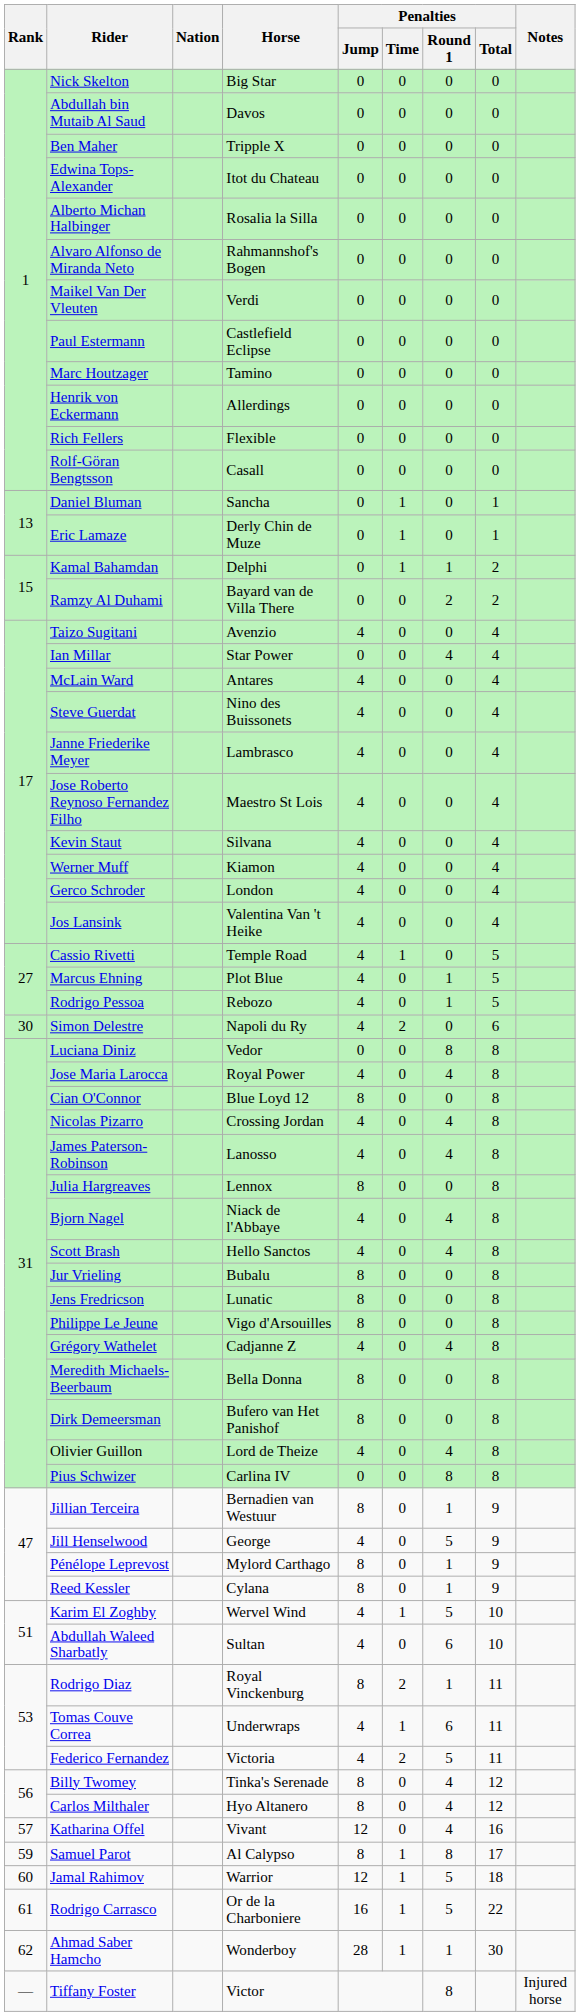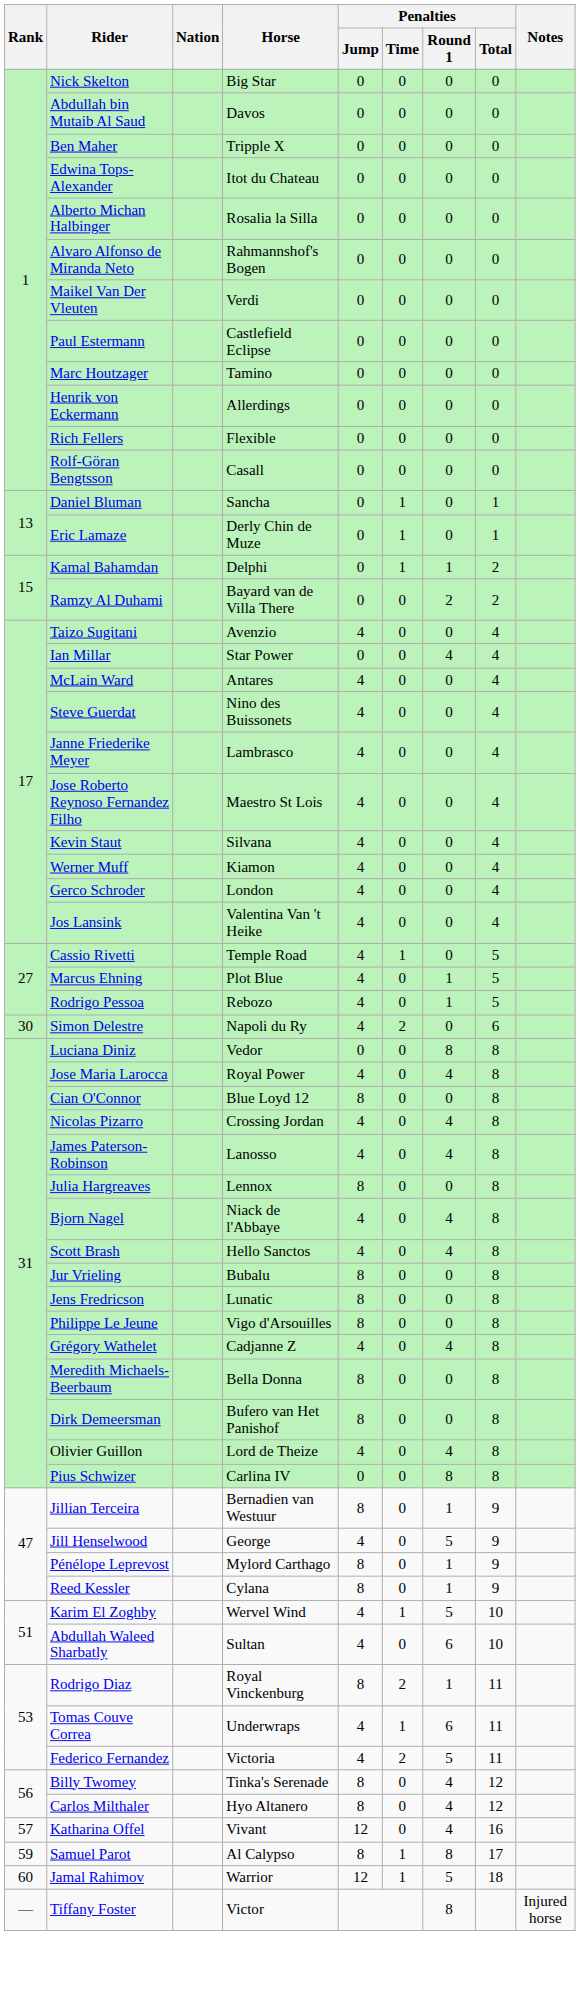- row: 61 | Rodrigo Carrasco | Or de la Charboniere | 16 | 1 | 5 | 22
- row: 62 | Ahmad Saber Hamcho | Wonderboy | 28 | 1 | 1 | 30
